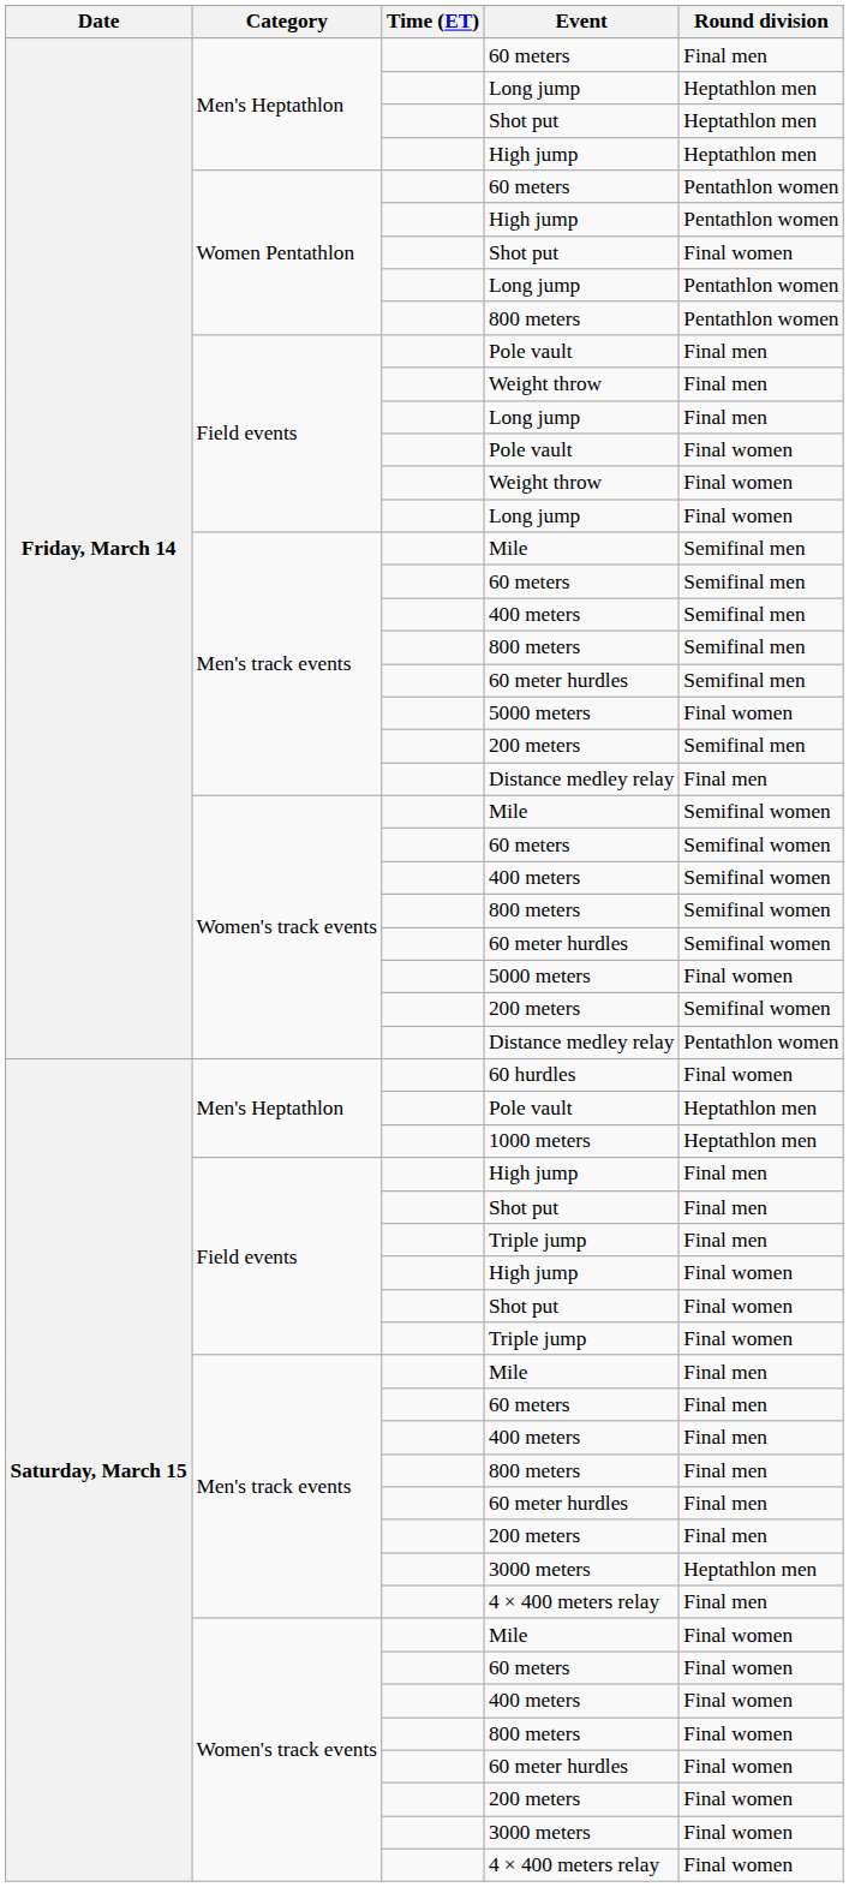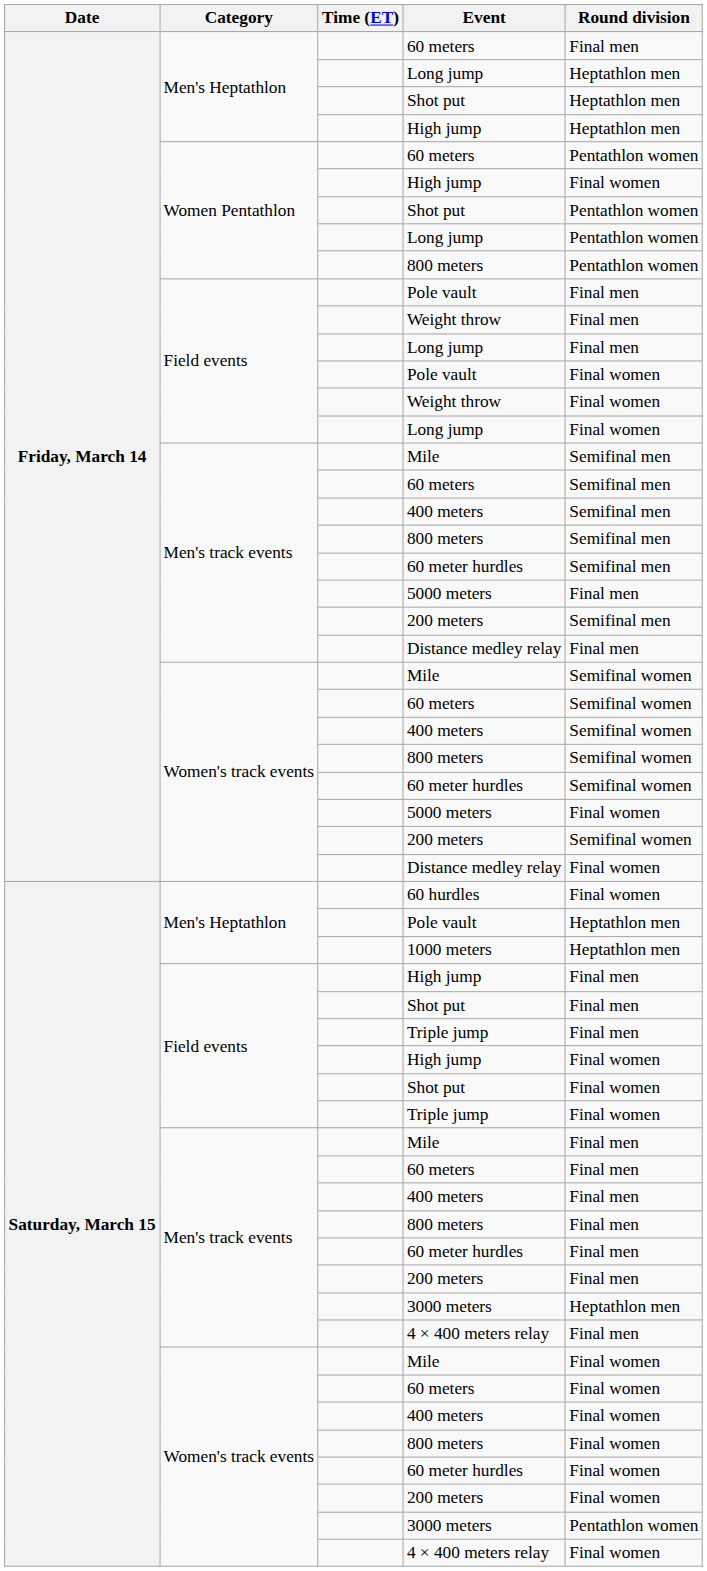Women Pentathlon / High jump | Round division: Pentathlon women -> Final women
Women Pentathlon / Shot put | Round division: Final women -> Pentathlon women
Men's track events / 5000 meters | Round division: Final women -> Final men
Women's track events / Distance medley relay | Round division: Pentathlon women -> Final women
Women's track events / 3000 meters | Round division: Final women -> Pentathlon women
